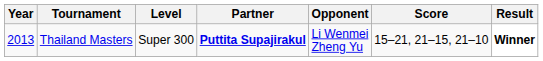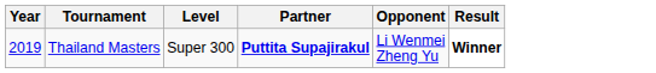- column: Score | 15–21, 21–15, 21–10
Thailand Masters | Year: 2013 -> 2019
